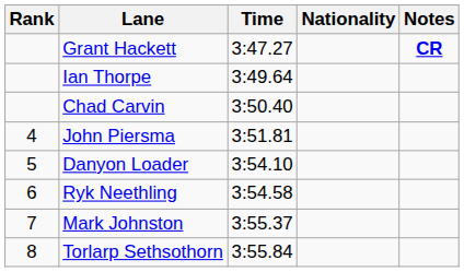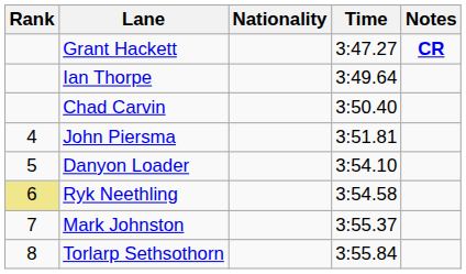columns swapped: Nationality <-> Time
Ryk Neethling | Rank: no background -> khaki background
